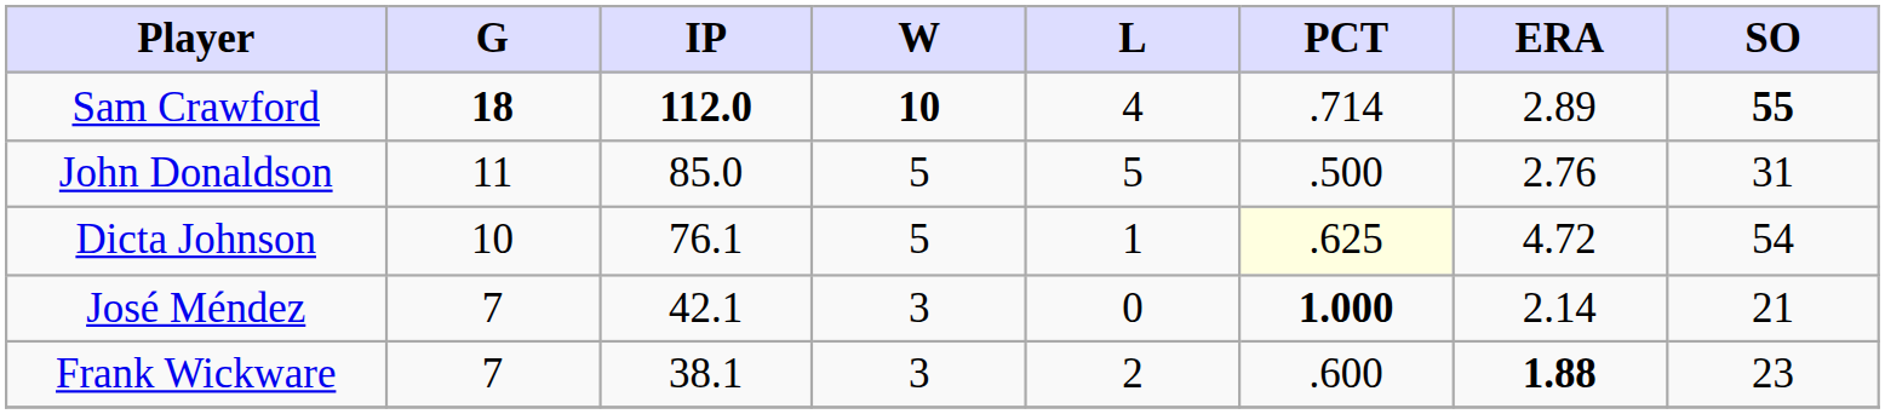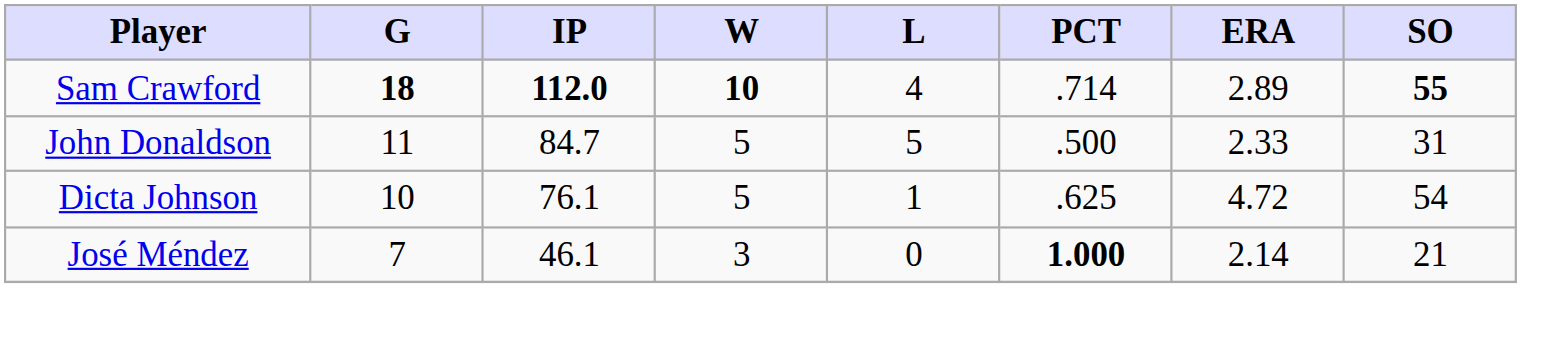John Donaldson | IP: 85.0 -> 84.7
John Donaldson | ERA: 2.76 -> 2.33
Dicta Johnson | PCT: lightyellow background -> no background
José Méndez | IP: 42.1 -> 46.1
- row: Frank Wickware | 7 | 38.1 | 3 | 2 | .600 | 1.88 | 23
